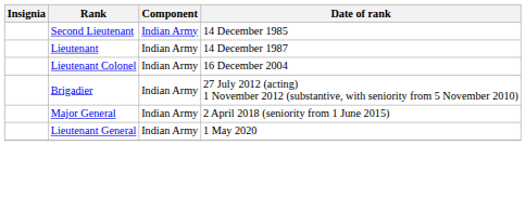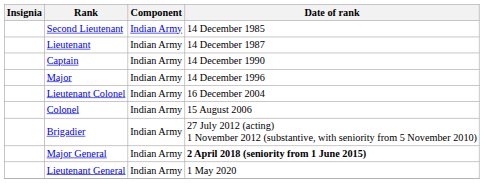+ row: Captain | Indian Army | 14 December 1990
+ row: Major | Indian Army | 14 December 1996
+ row: Colonel | Indian Army | 15 August 2006
Major General | Date of rank: normal -> bold
